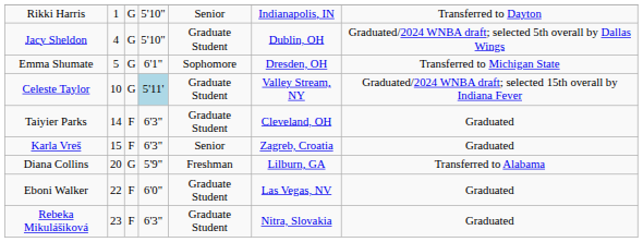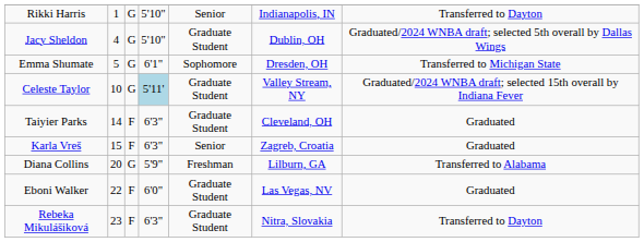Rebeka Mikulášiková | column 7: Graduated -> Transferred to Dayton
